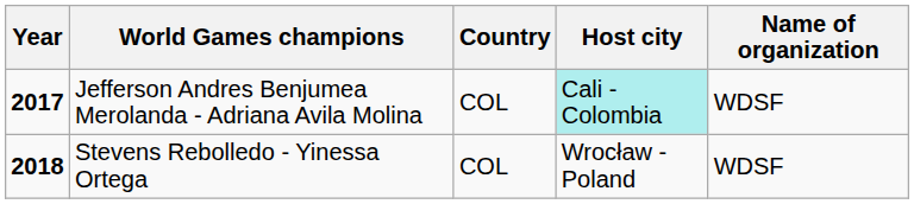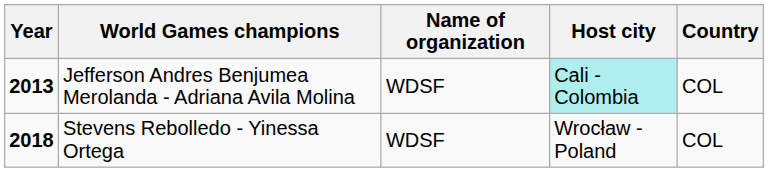columns swapped: Country <-> Name of organization
Jefferson Andres Benjumea Merolanda - Adriana Avila Molina | Year: 2017 -> 2013
